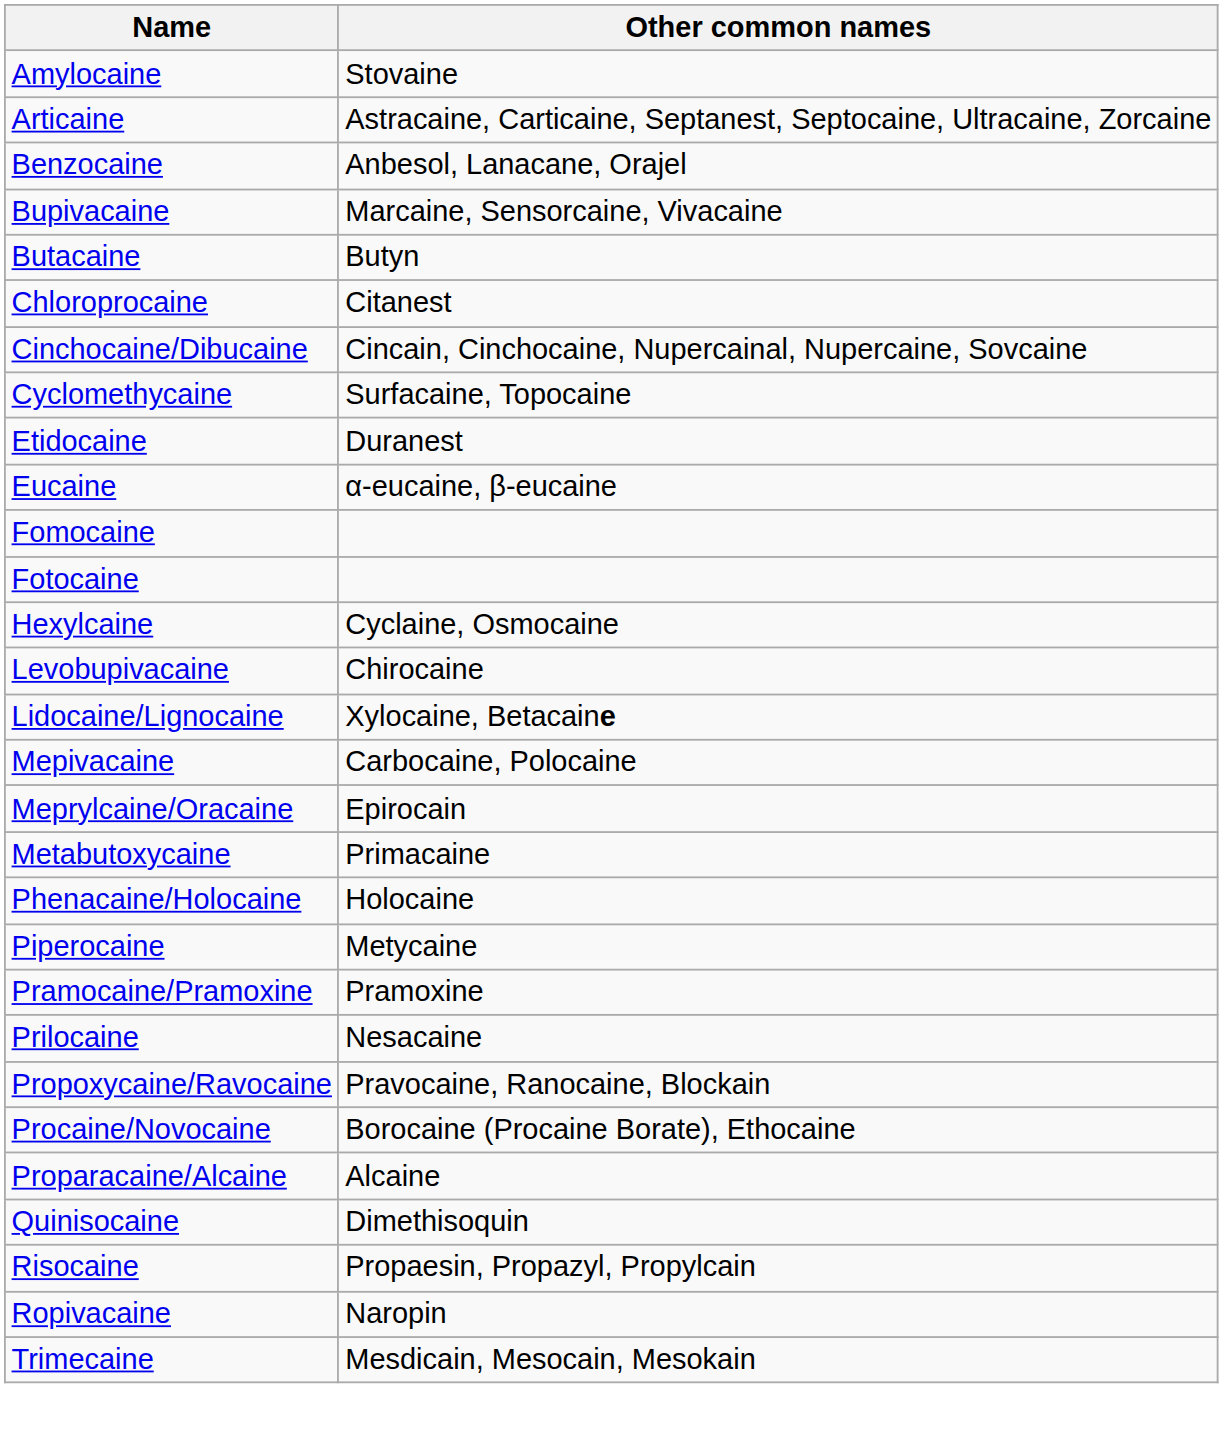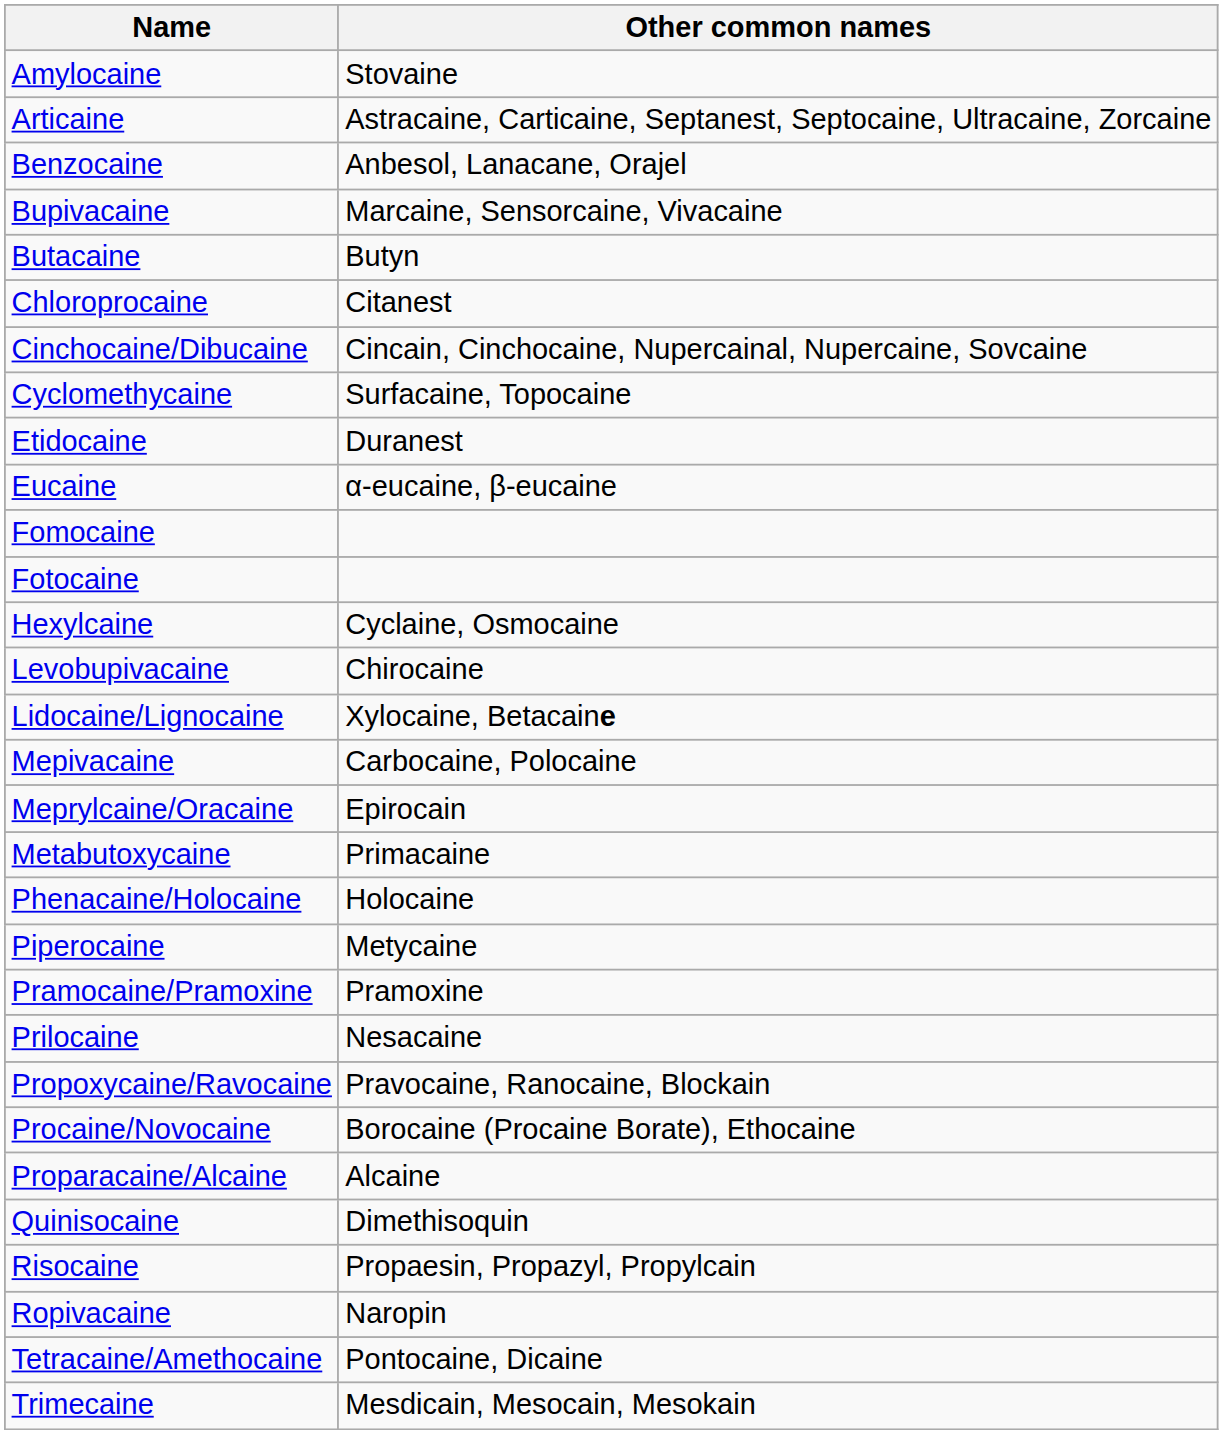+ row: Tetracaine/Amethocaine | Pontocaine, Dicaine
